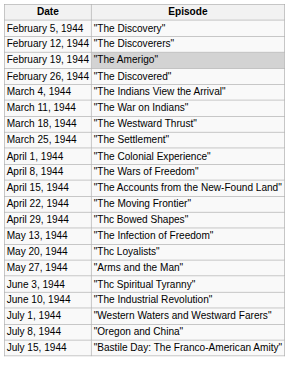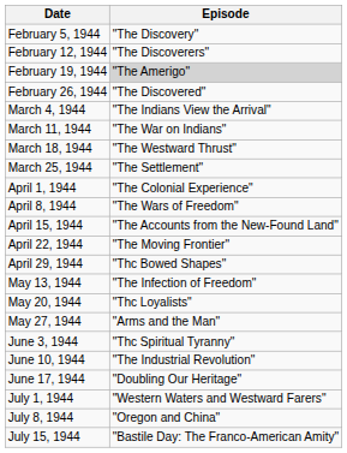+ row: June 17, 1944 | "Doubling Our Heritage"
